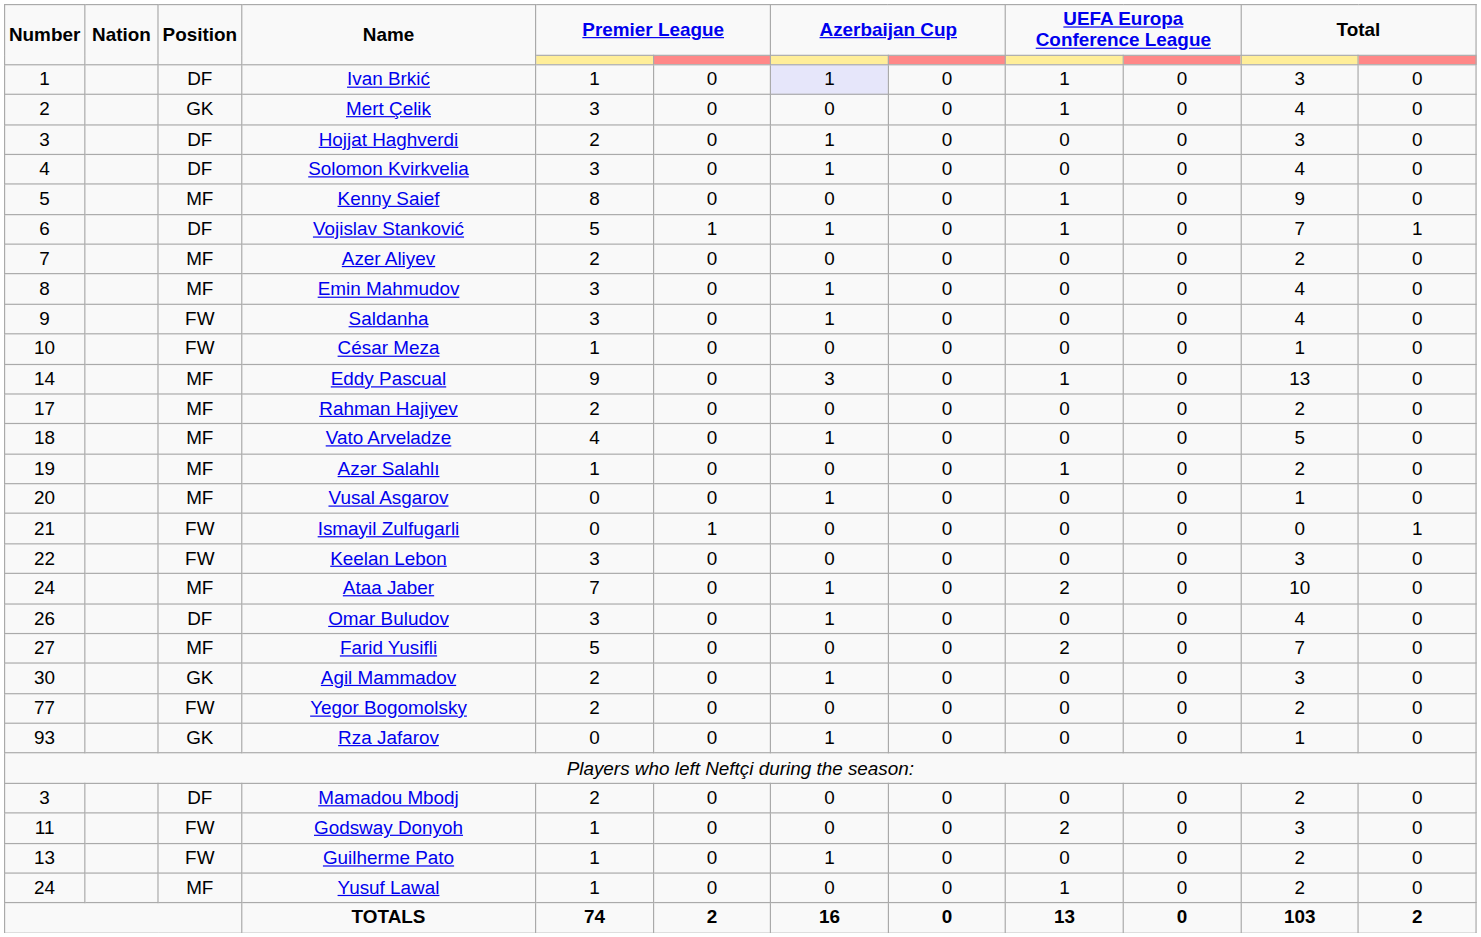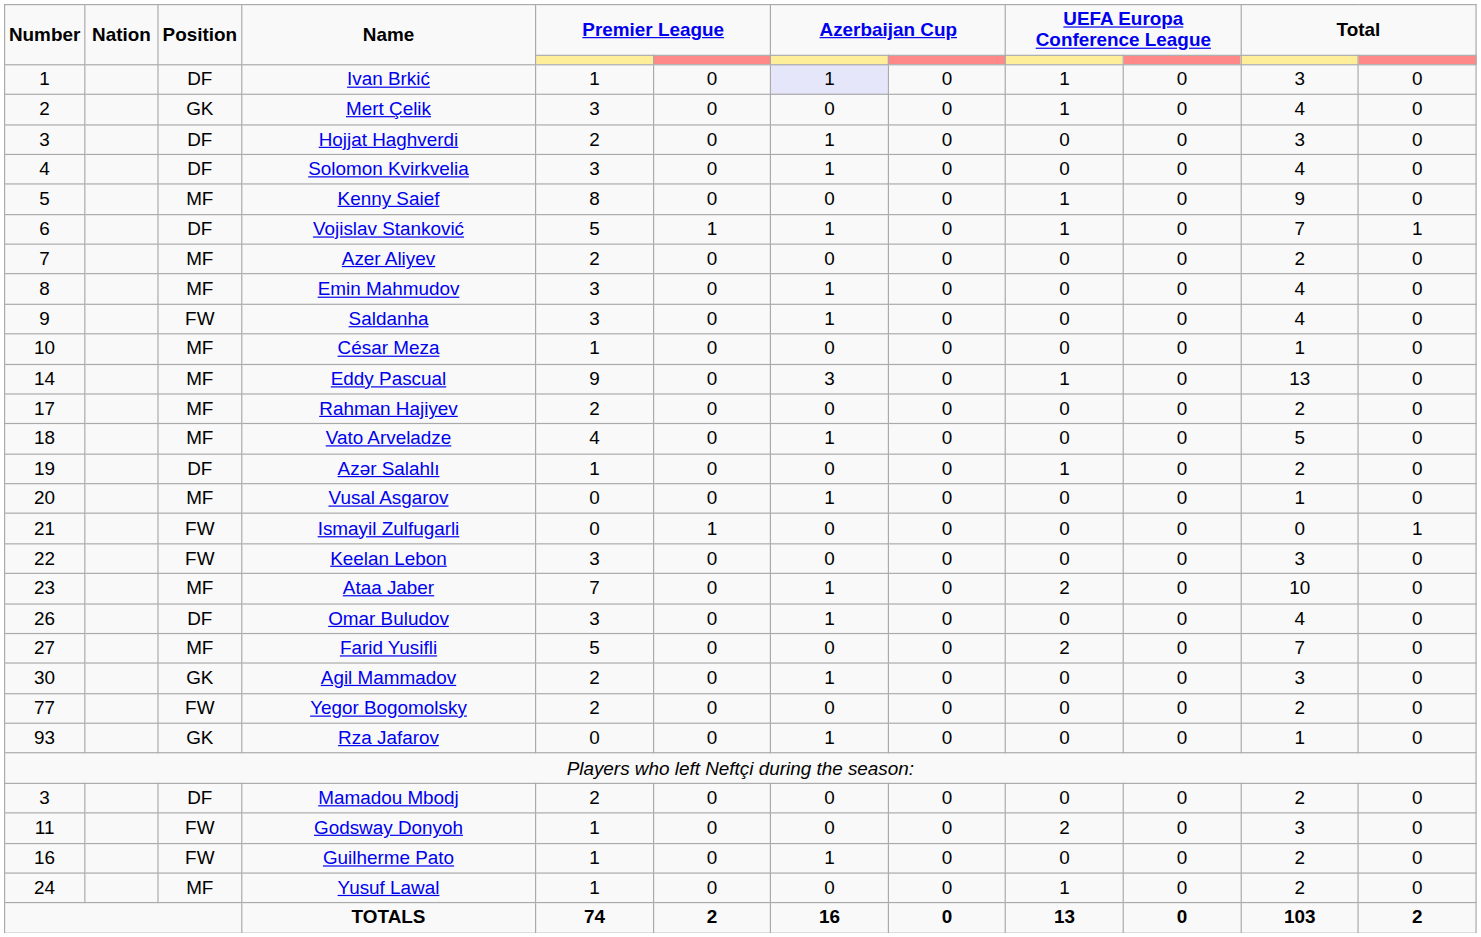César Meza | Position: FW -> MF
Azər Salahlı | Position: MF -> DF
Ataa Jaber | Number: 24 -> 23
Guilherme Pato | Number: 13 -> 16
